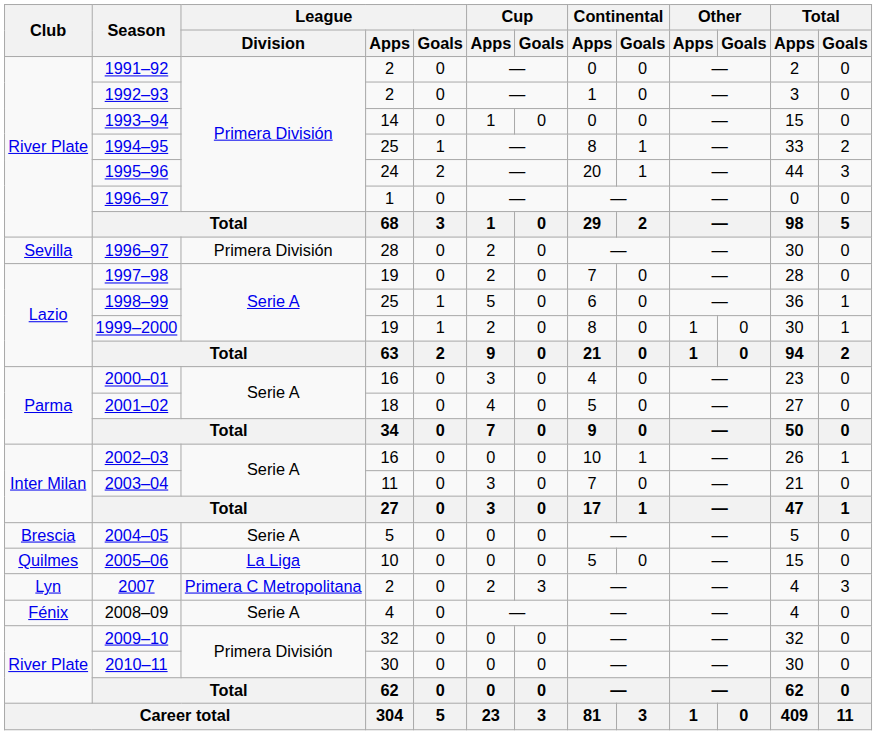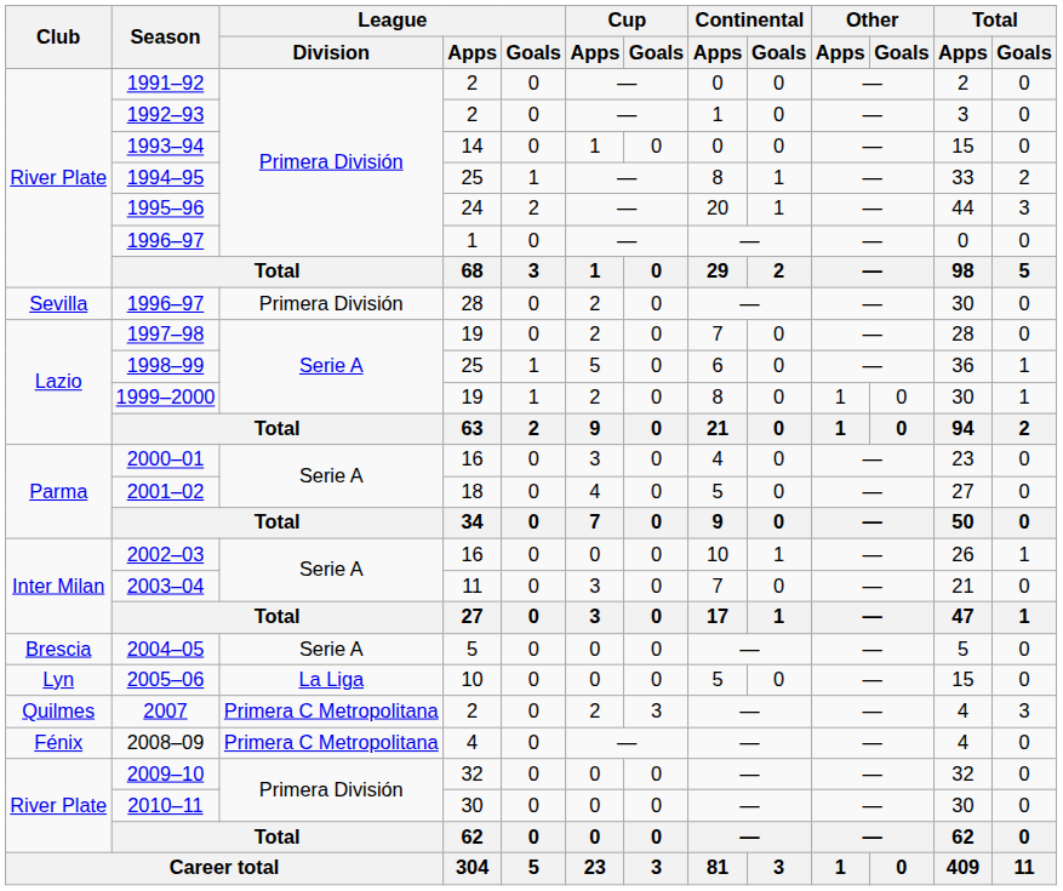2005–06 | Club: Quilmes -> Lyn
2007 | Club: Lyn -> Quilmes
2008–09 | League / Division: Serie A -> Primera C Metropolitana
